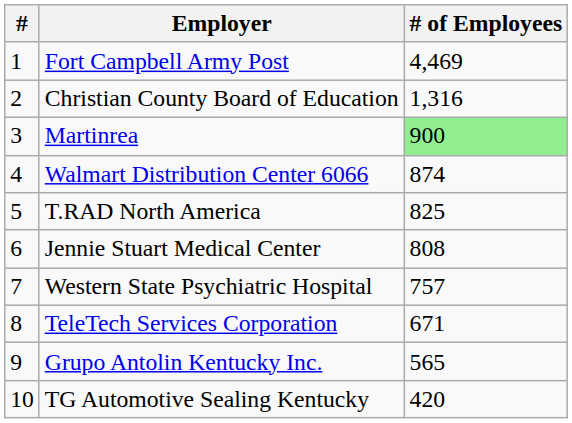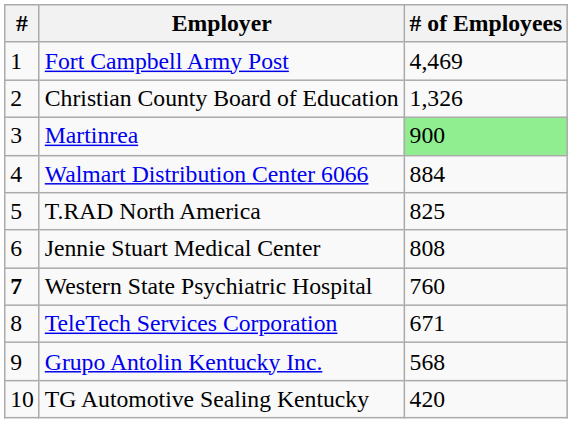Christian County Board of Education | # of Employees: 1,316 -> 1,326
Walmart Distribution Center 6066 | # of Employees: 874 -> 884
Western State Psychiatric Hospital | #: normal -> bold
Western State Psychiatric Hospital | # of Employees: 757 -> 760
Grupo Antolin Kentucky Inc. | # of Employees: 565 -> 568
